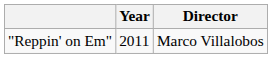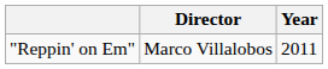columns swapped: Year <-> Director
